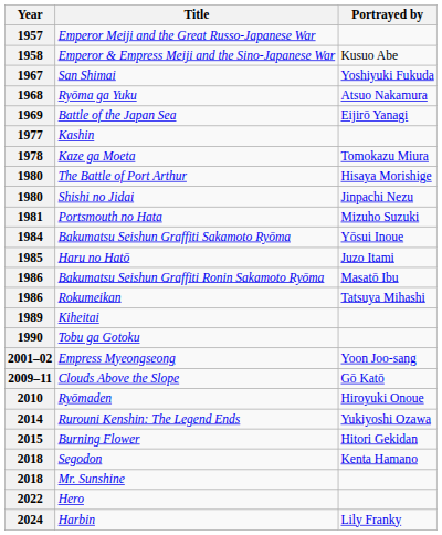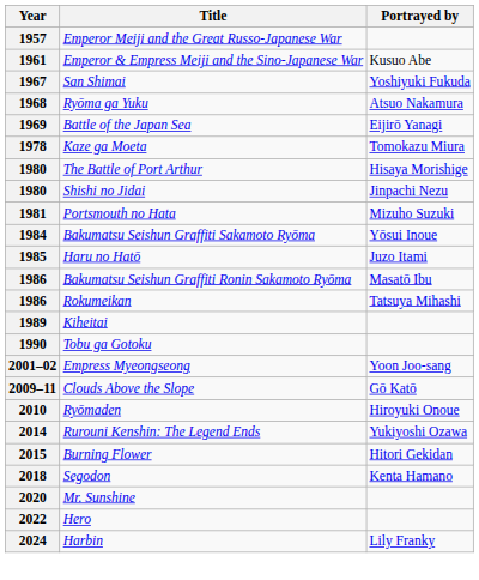Emperor & Empress Meiji and the Sino-Japanese War | Year: 1958 -> 1961
- row: 1977 | Kashin
Mr. Sunshine | Year: 2018 -> 2020
